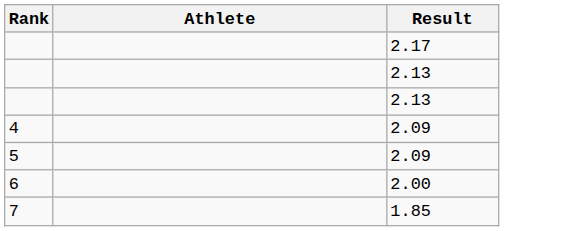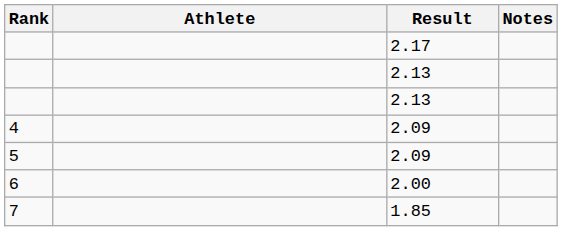+ column: Notes
